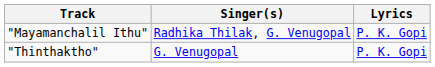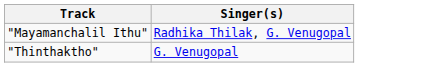- column: Lyrics | P. K. Gopi | P. K. Gopi
